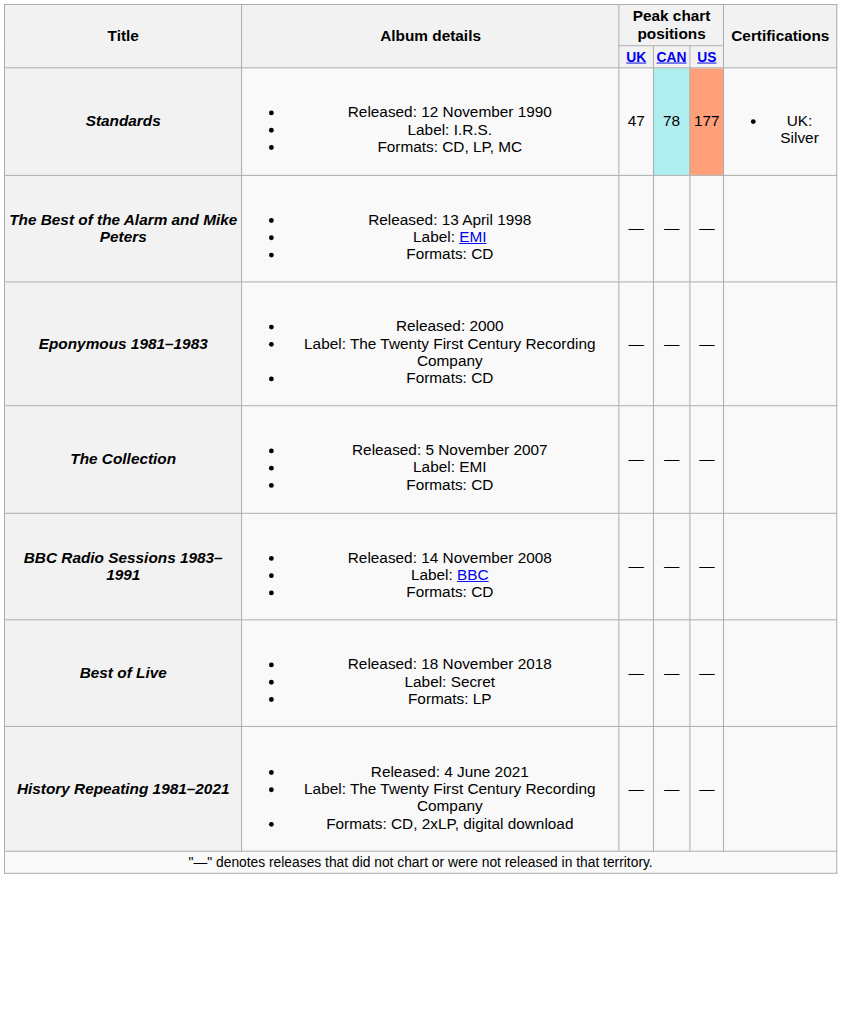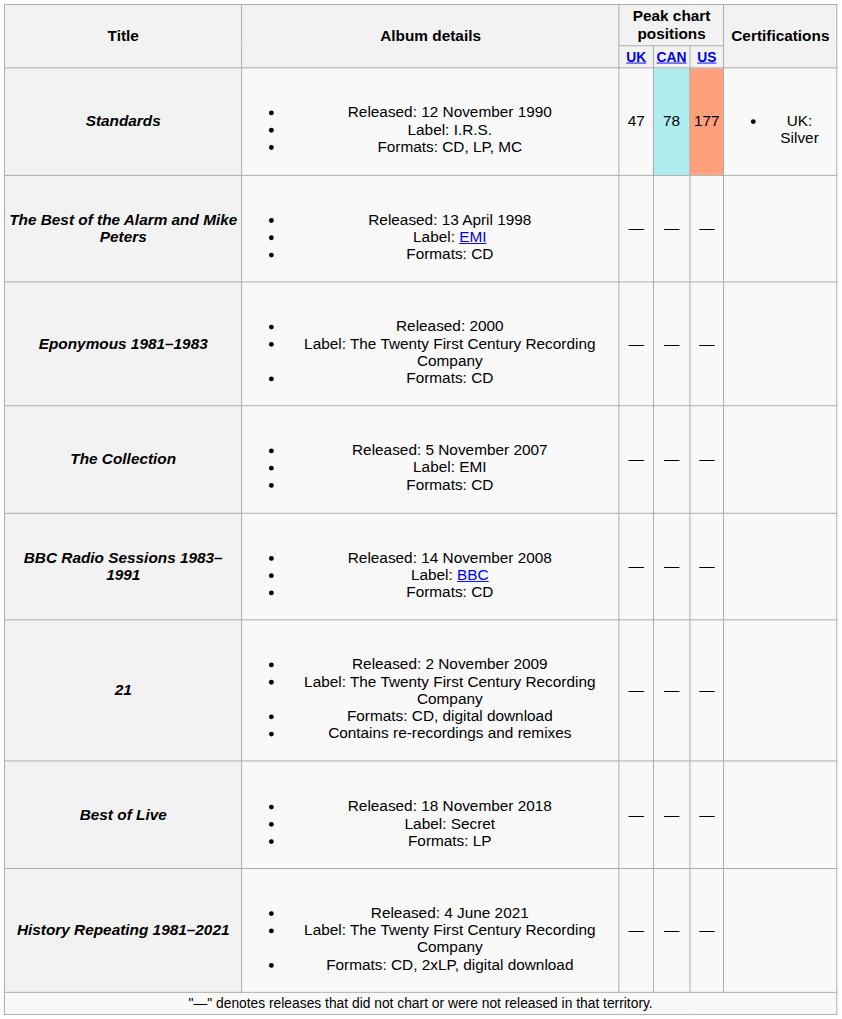+ row: 21 | Released: 2 November 2009 Label: The Twenty First Century Recording Company Formats: CD, digital download Contains re-recordings and remixes | — | — | —
